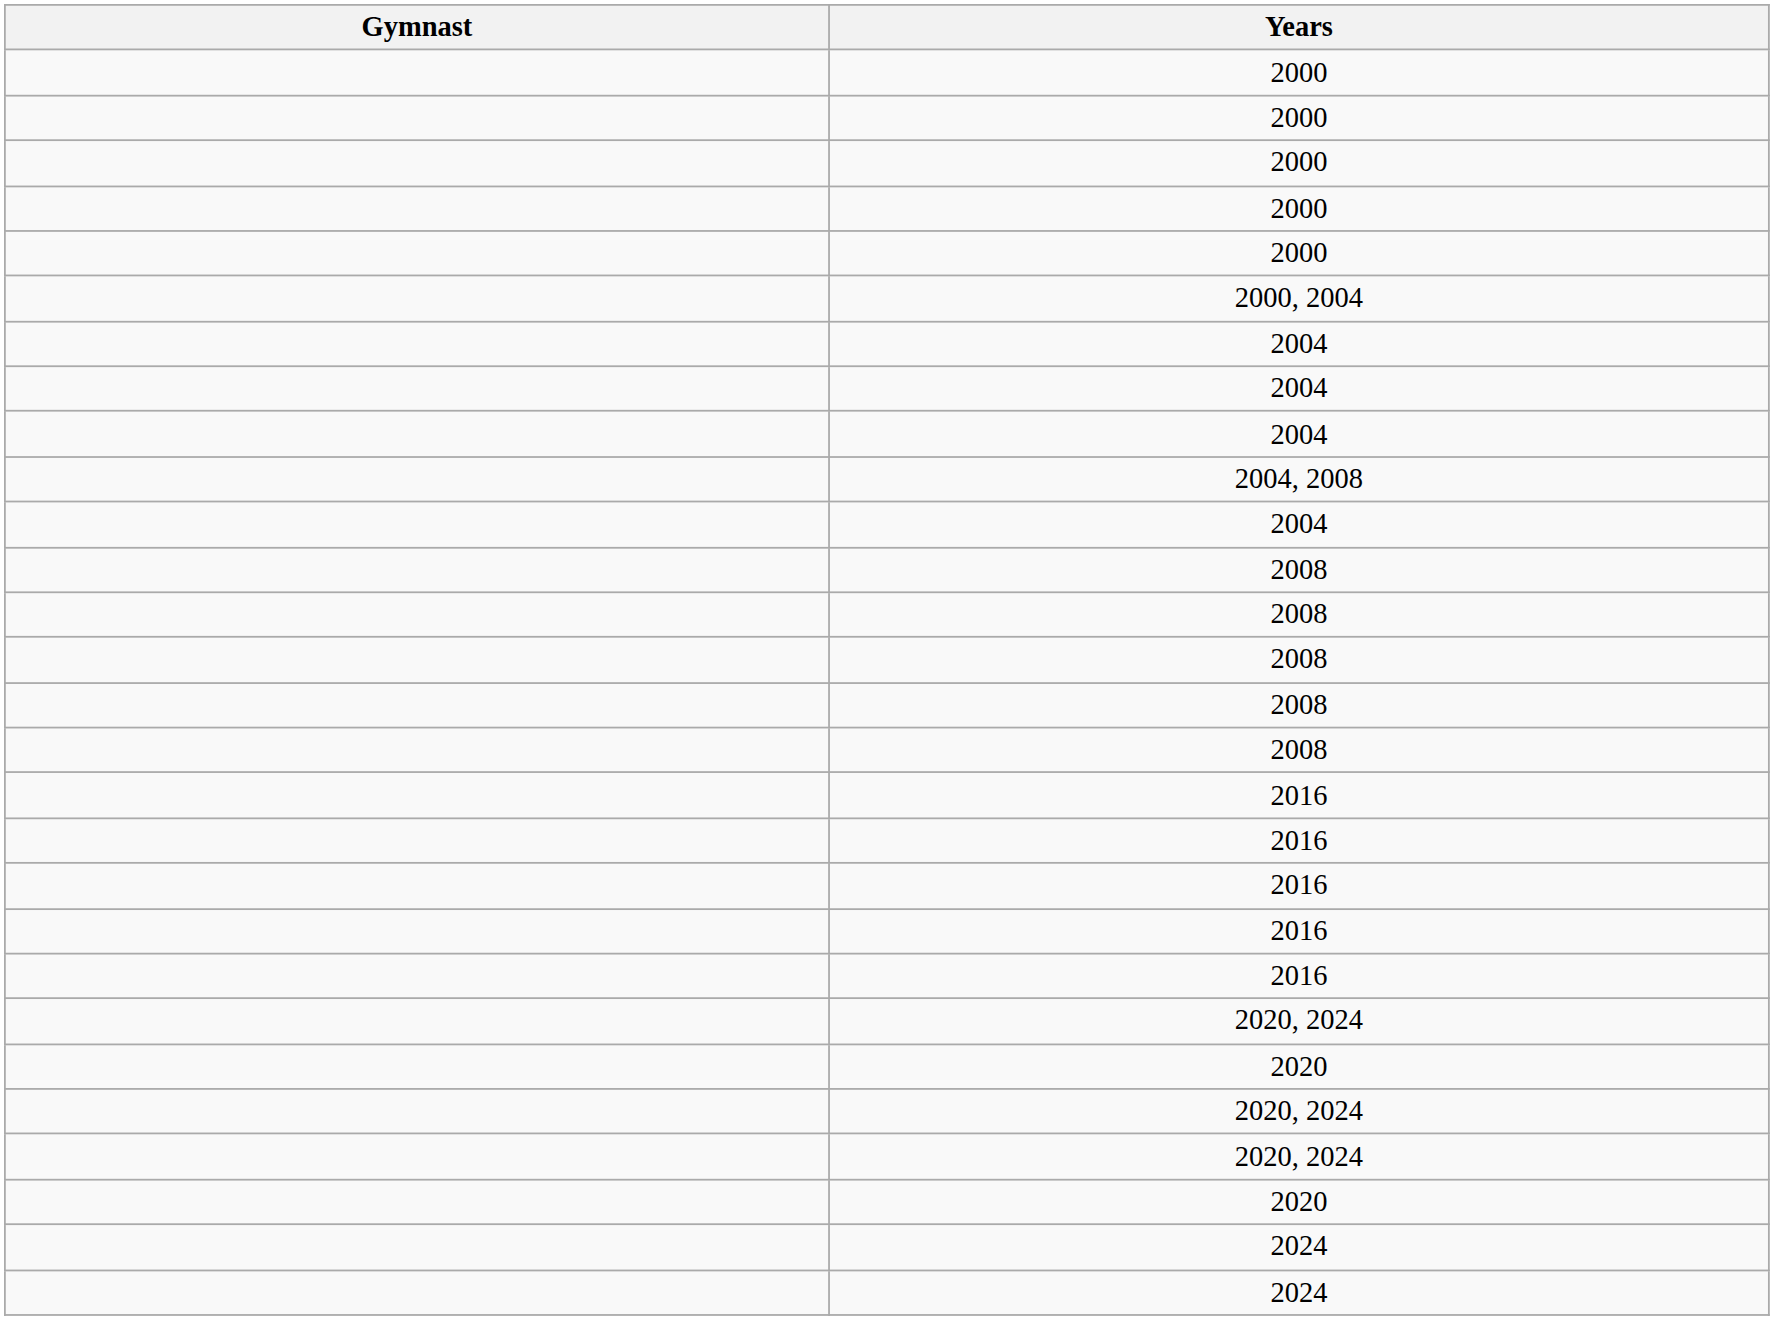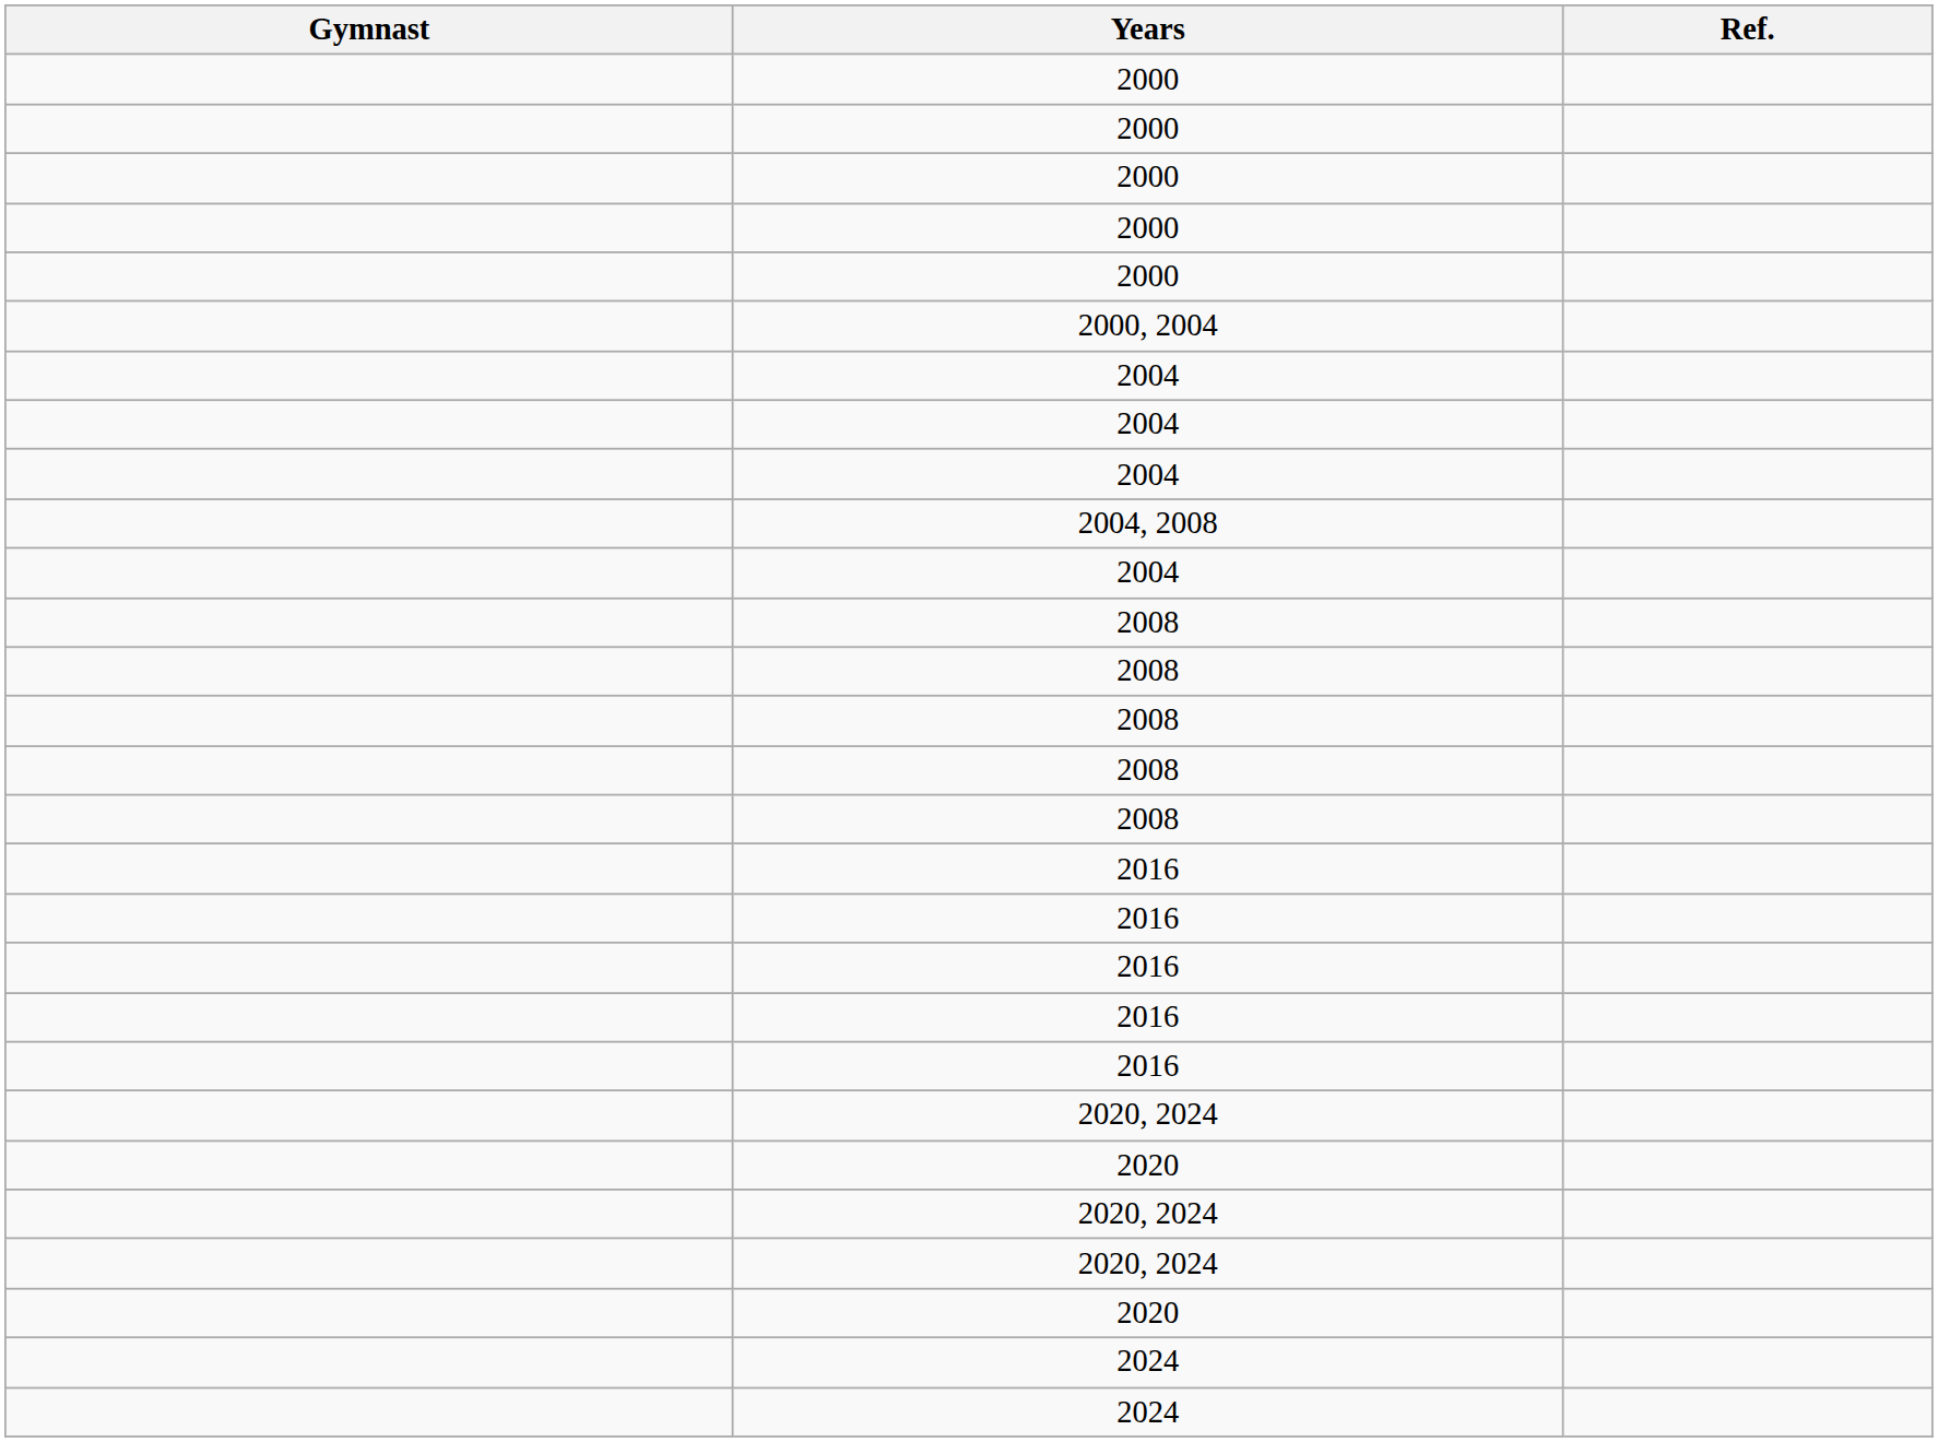+ column: Ref.
